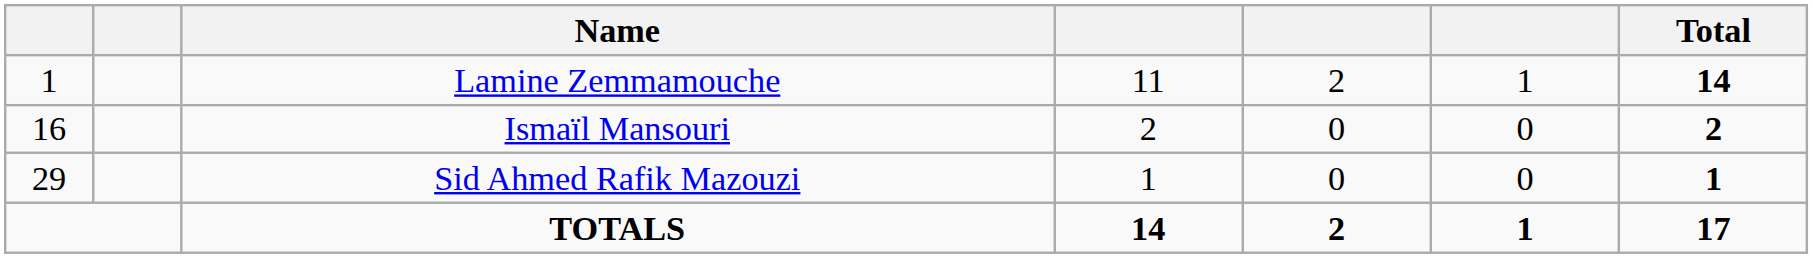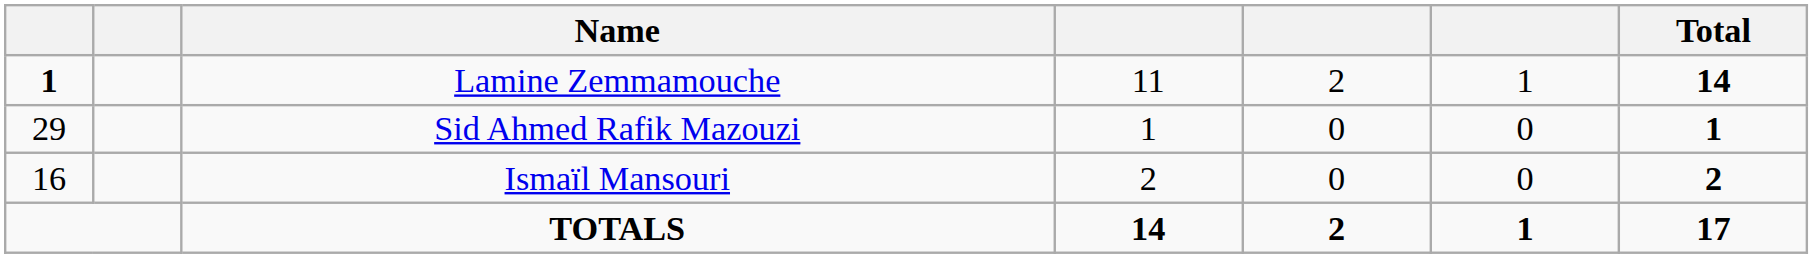Lamine Zemmamouche | column 1: normal -> bold
rows swapped: Ismaïl Mansouri <-> Sid Ahmed Rafik Mazouzi
